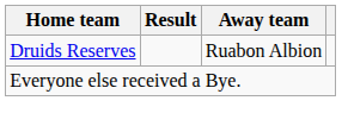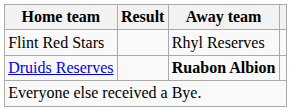+ row: Flint Red Stars | Rhyl Reserves
Druids Reserves | Away team: normal -> bold
